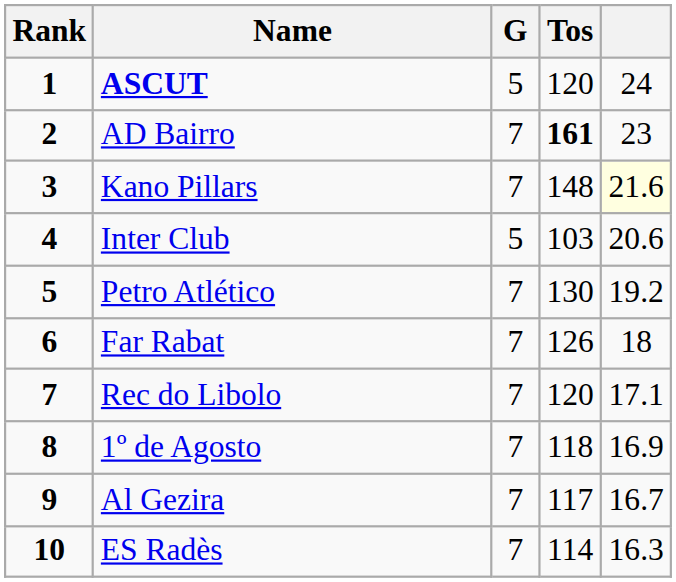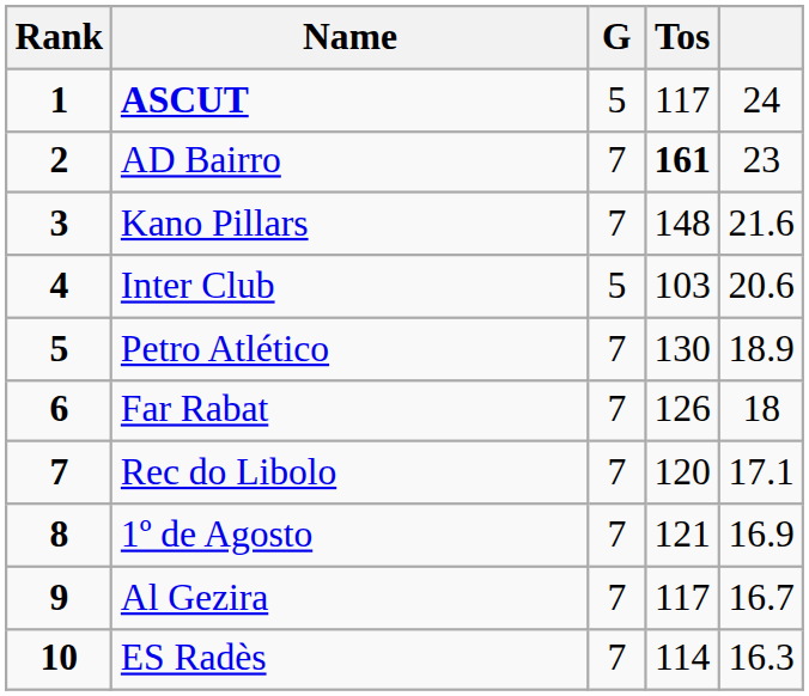ASCUT | Tos: 120 -> 117
Kano Pillars | column 5: lightyellow background -> no background
Petro Atlético | column 5: 19.2 -> 18.9
1º de Agosto | Tos: 118 -> 121
